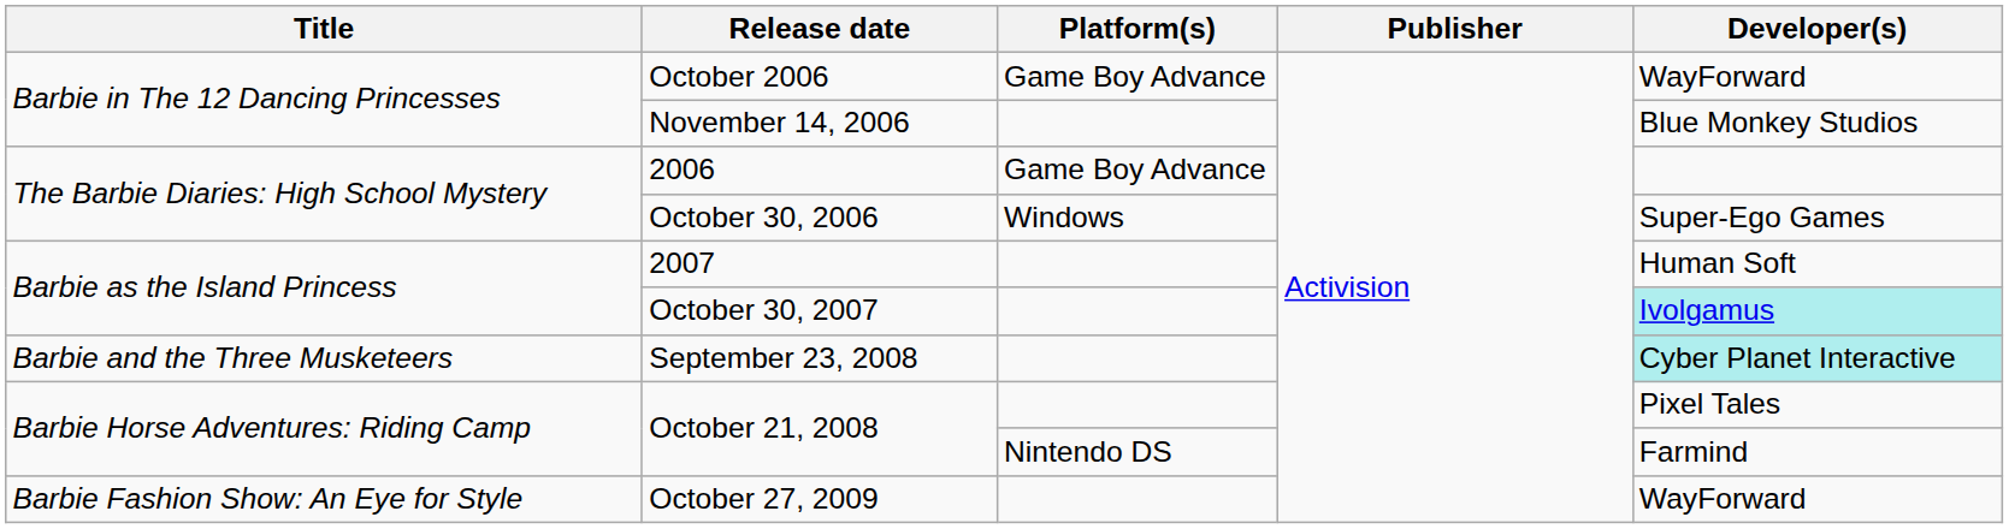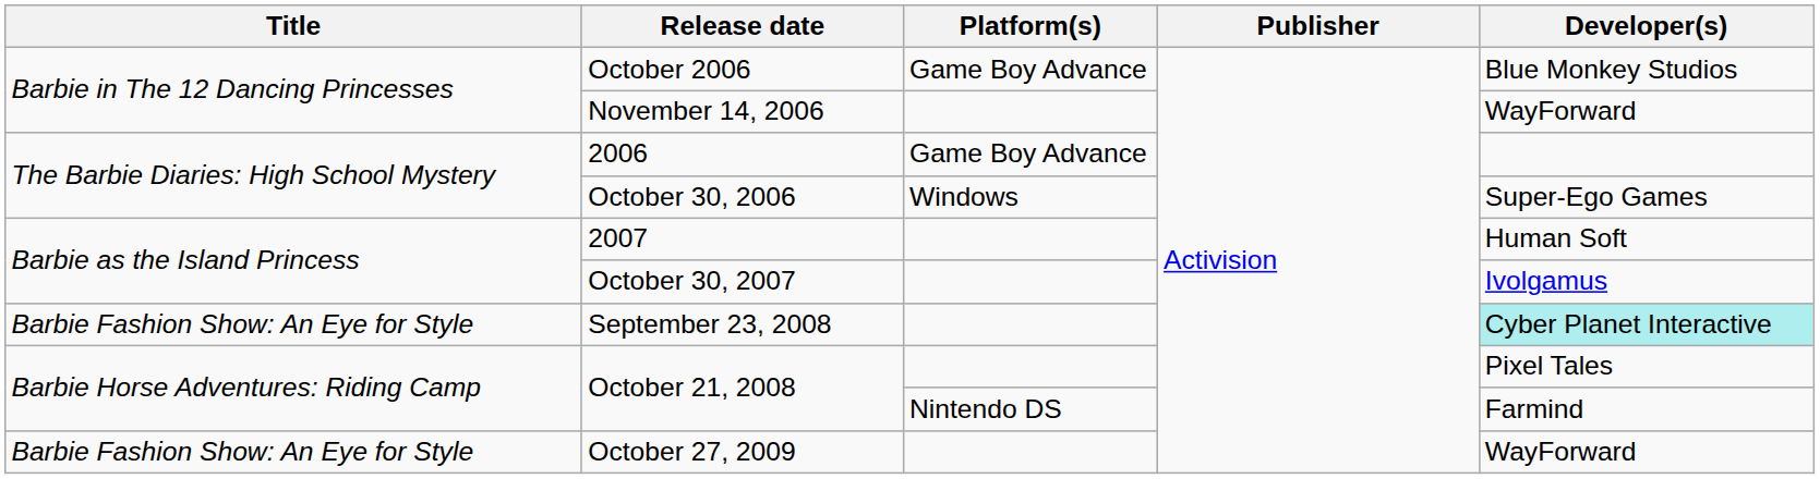October 2006 | Developer(s): WayForward -> Blue Monkey Studios
November 14, 2006 | Developer(s): Blue Monkey Studios -> WayForward
October 30, 2007 | Developer(s): paleturquoise background -> no background
September 23, 2008 | Title: Barbie and the Three Musketeers -> Barbie Fashion Show: An Eye for Style
